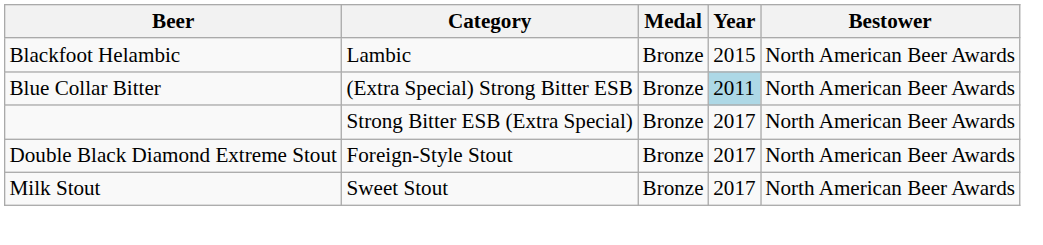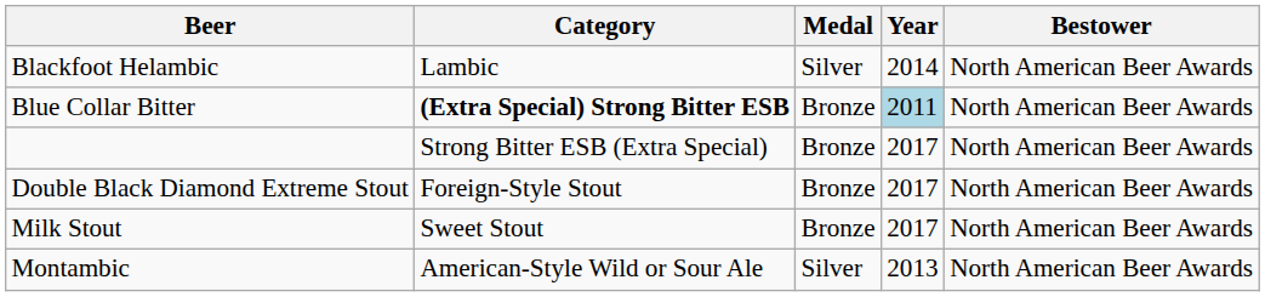Blackfoot Helambic | Medal: Bronze -> Silver
Blackfoot Helambic | Year: 2015 -> 2014
Blue Collar Bitter | Category: normal -> bold
+ row: Montambic | American-Style Wild or Sour Ale | Silver | 2013 | North American Beer Awards
